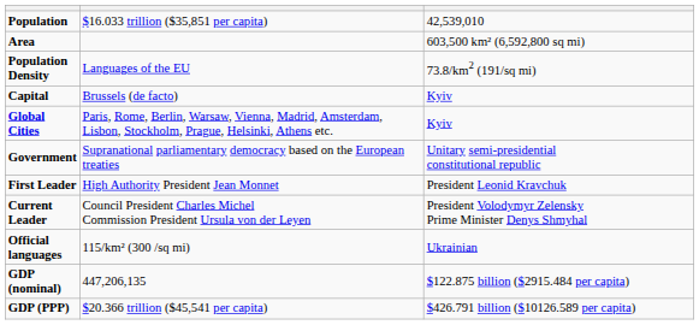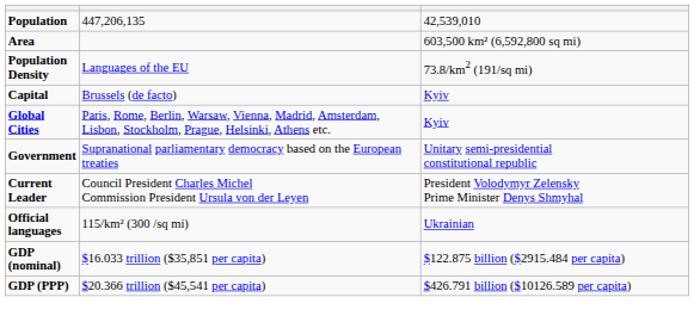Population | column 2: $16.033 trillion ($35,851 per capita) -> 447,206,135
- row: First Leader | High Authority President Jean Monnet | President Leonid Kravchuk
GDP (nominal) | column 2: 447,206,135 -> $16.033 trillion ($35,851 per capita)
